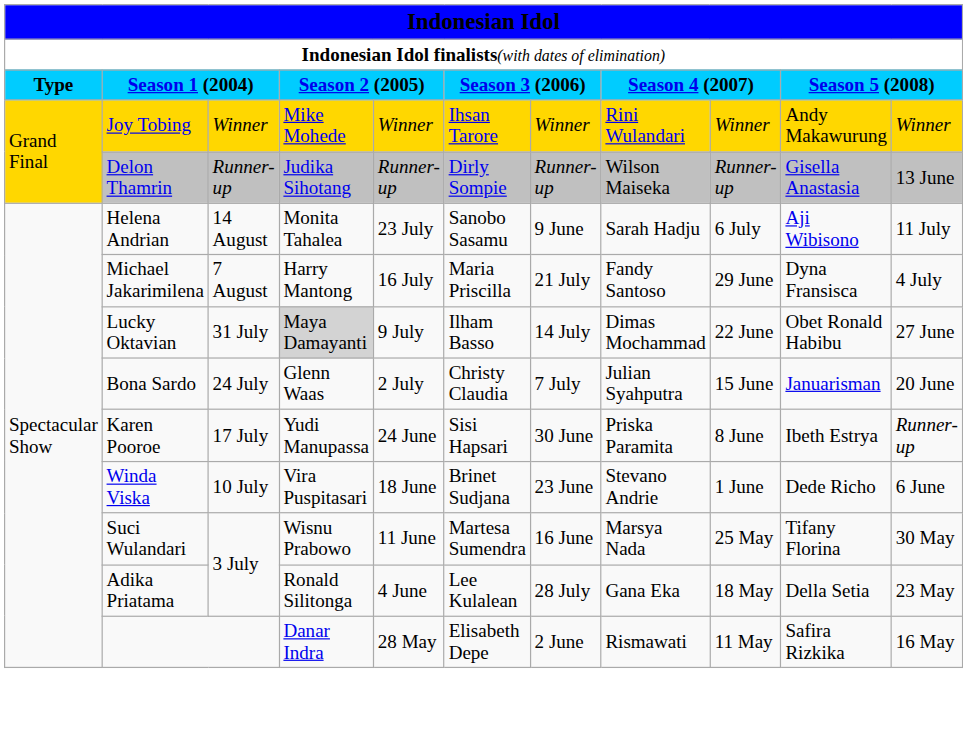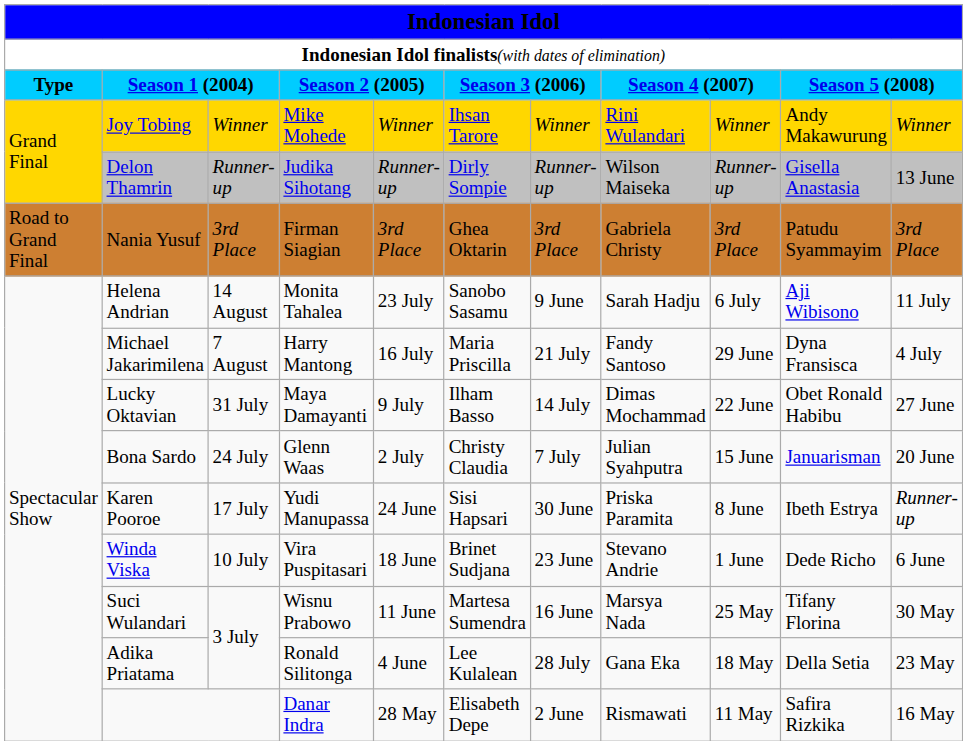+ row: Road to Grand Final | Nania Yusuf | 3rd Place | Firman Siagian | 3rd Place | Ghea Oktarin | 3rd Place | Gabriela Christy | 3rd Place | Patudu Syammayim | 3rd Place
Lucky Oktavian | column 4: lightgrey background -> no background
